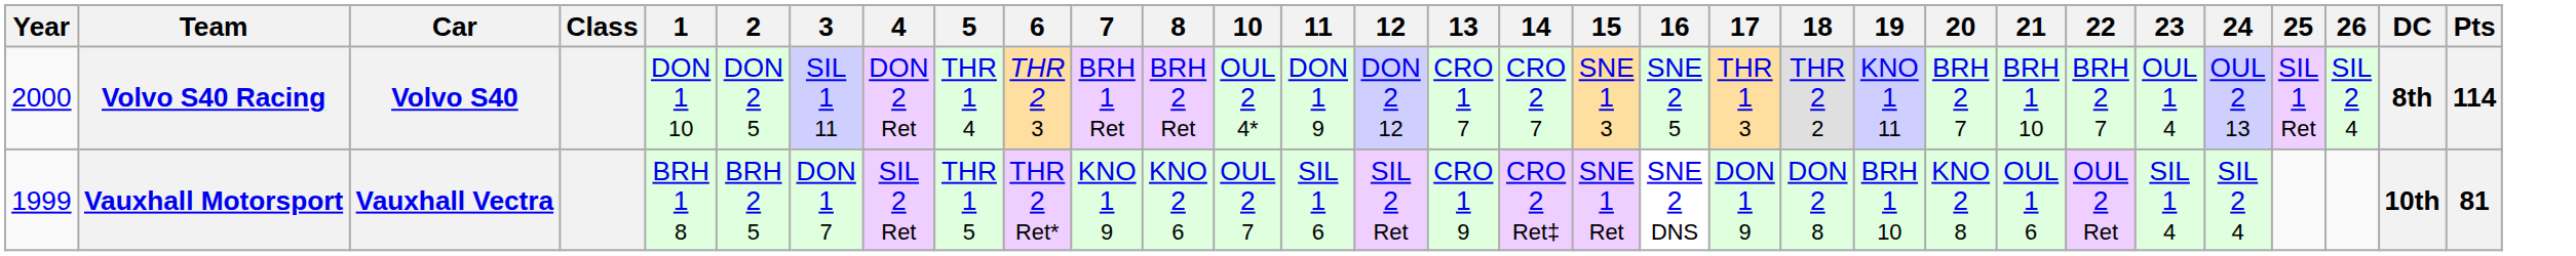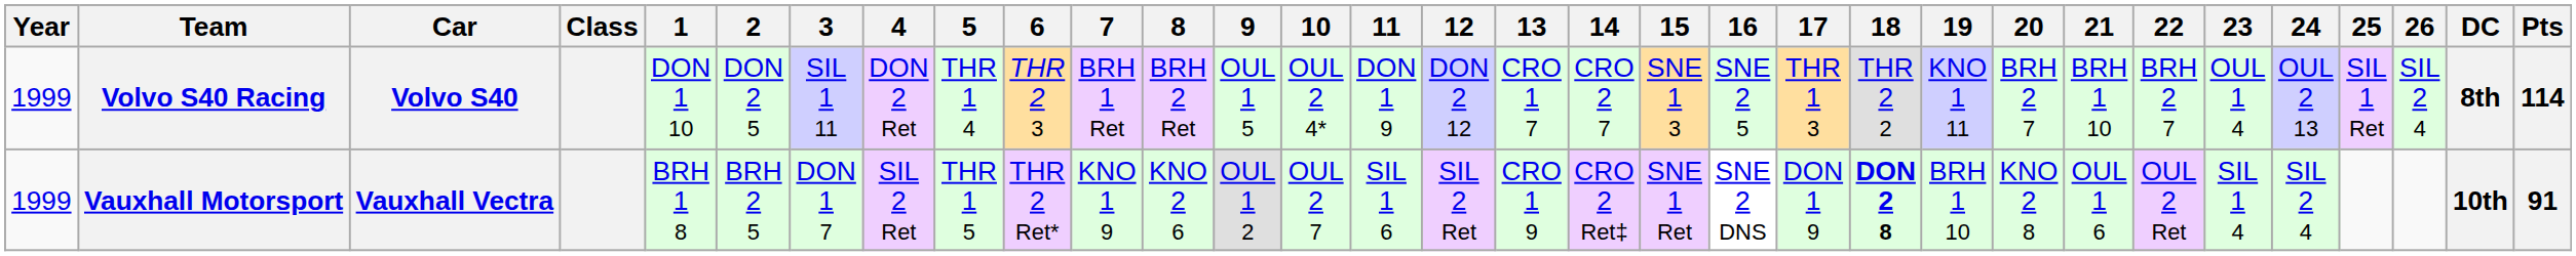+ column: 9 | OUL 1 5 | OUL 1 2
Volvo S40 Racing | Year: 2000 -> 1999
Vauxhall Motorsport | 18: normal -> bold
Vauxhall Motorsport | Pts: 81 -> 91
